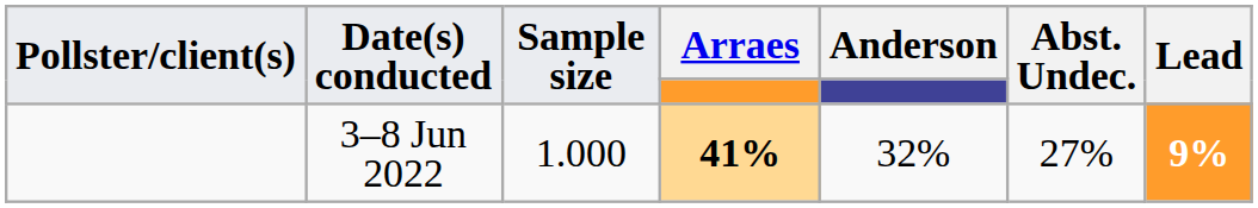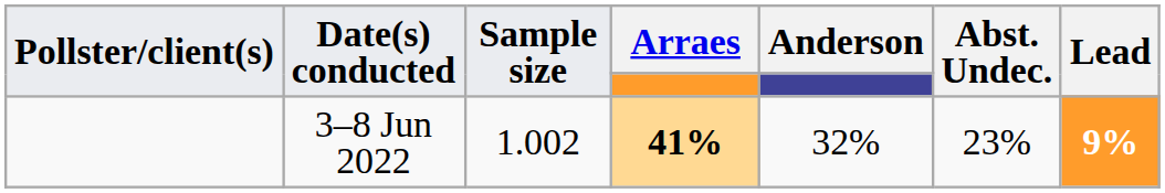3–8 Jun 2022 | Sample size: 1.000 -> 1.002
3–8 Jun 2022 | Abst. Undec.: 27% -> 23%
